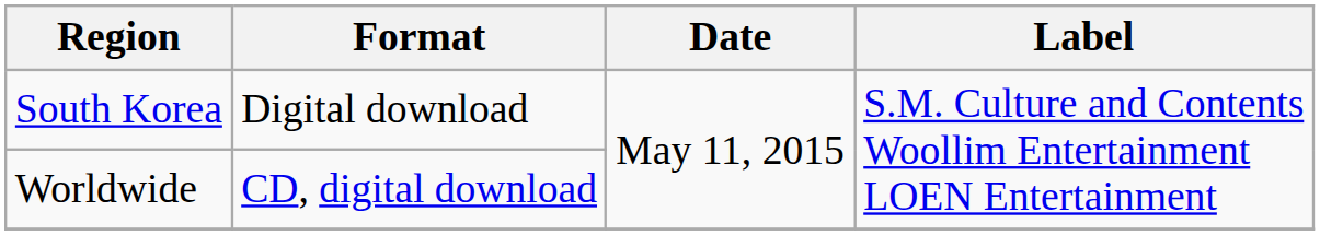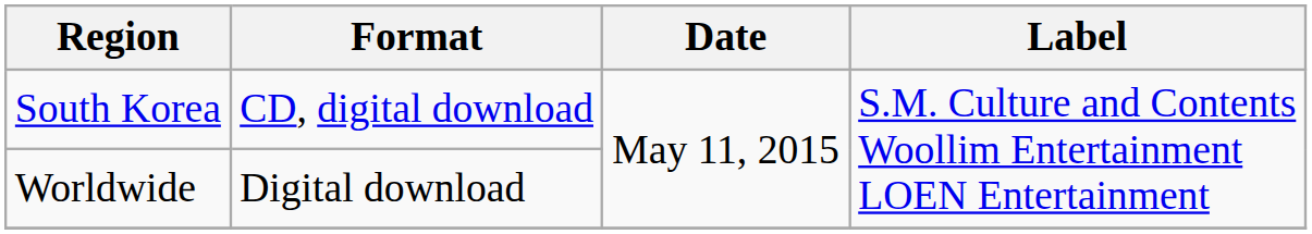South Korea | Format: Digital download -> CD, digital download
Worldwide | Format: CD, digital download -> Digital download
